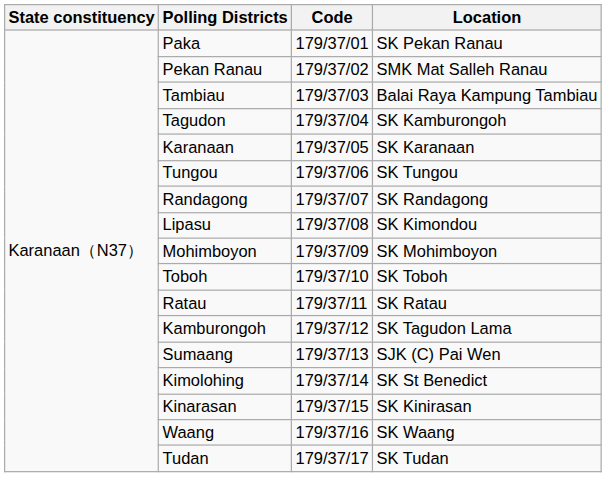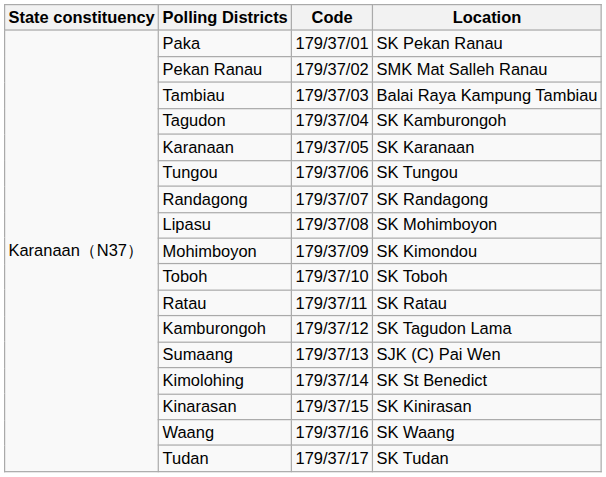Lipasu | Location: SK Kimondou -> SK Mohimboyon
Mohimboyon | Location: SK Mohimboyon -> SK Kimondou
